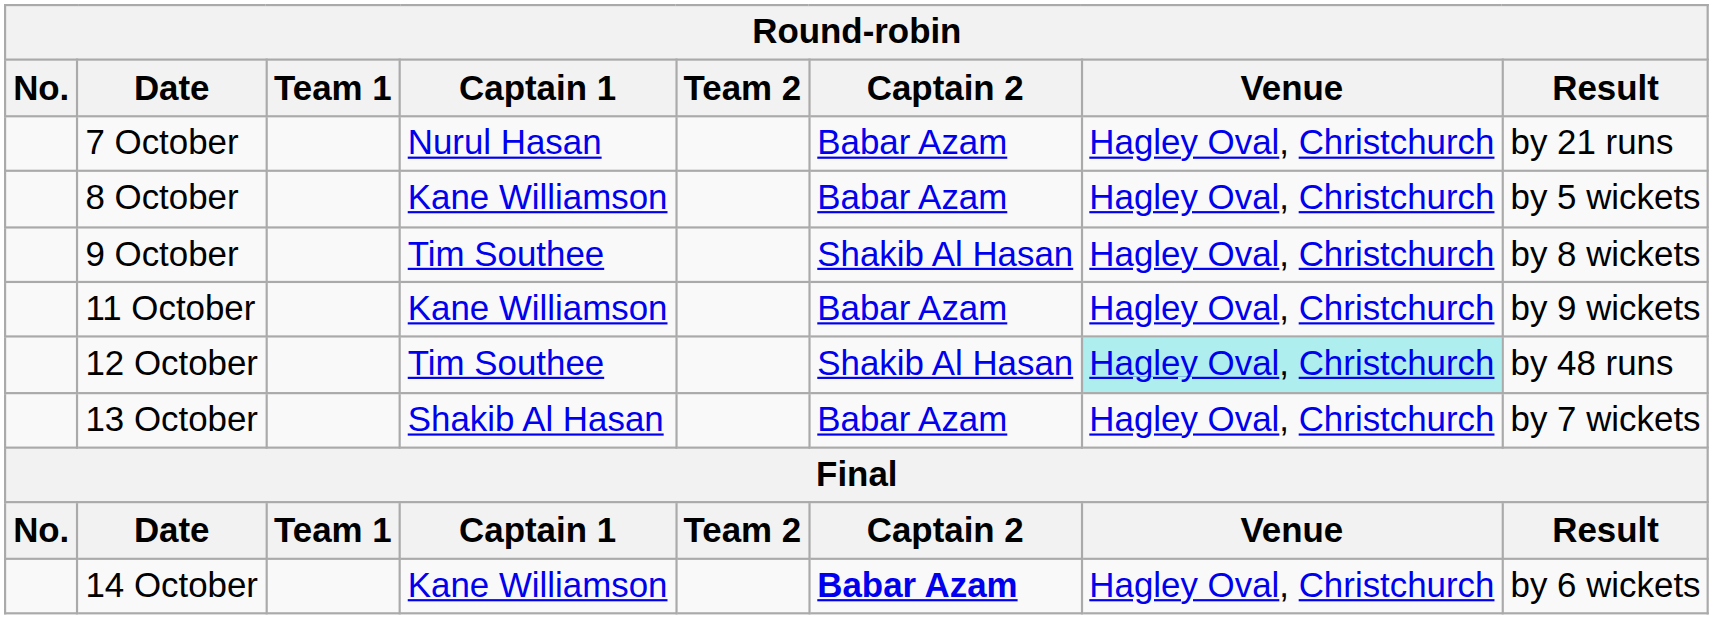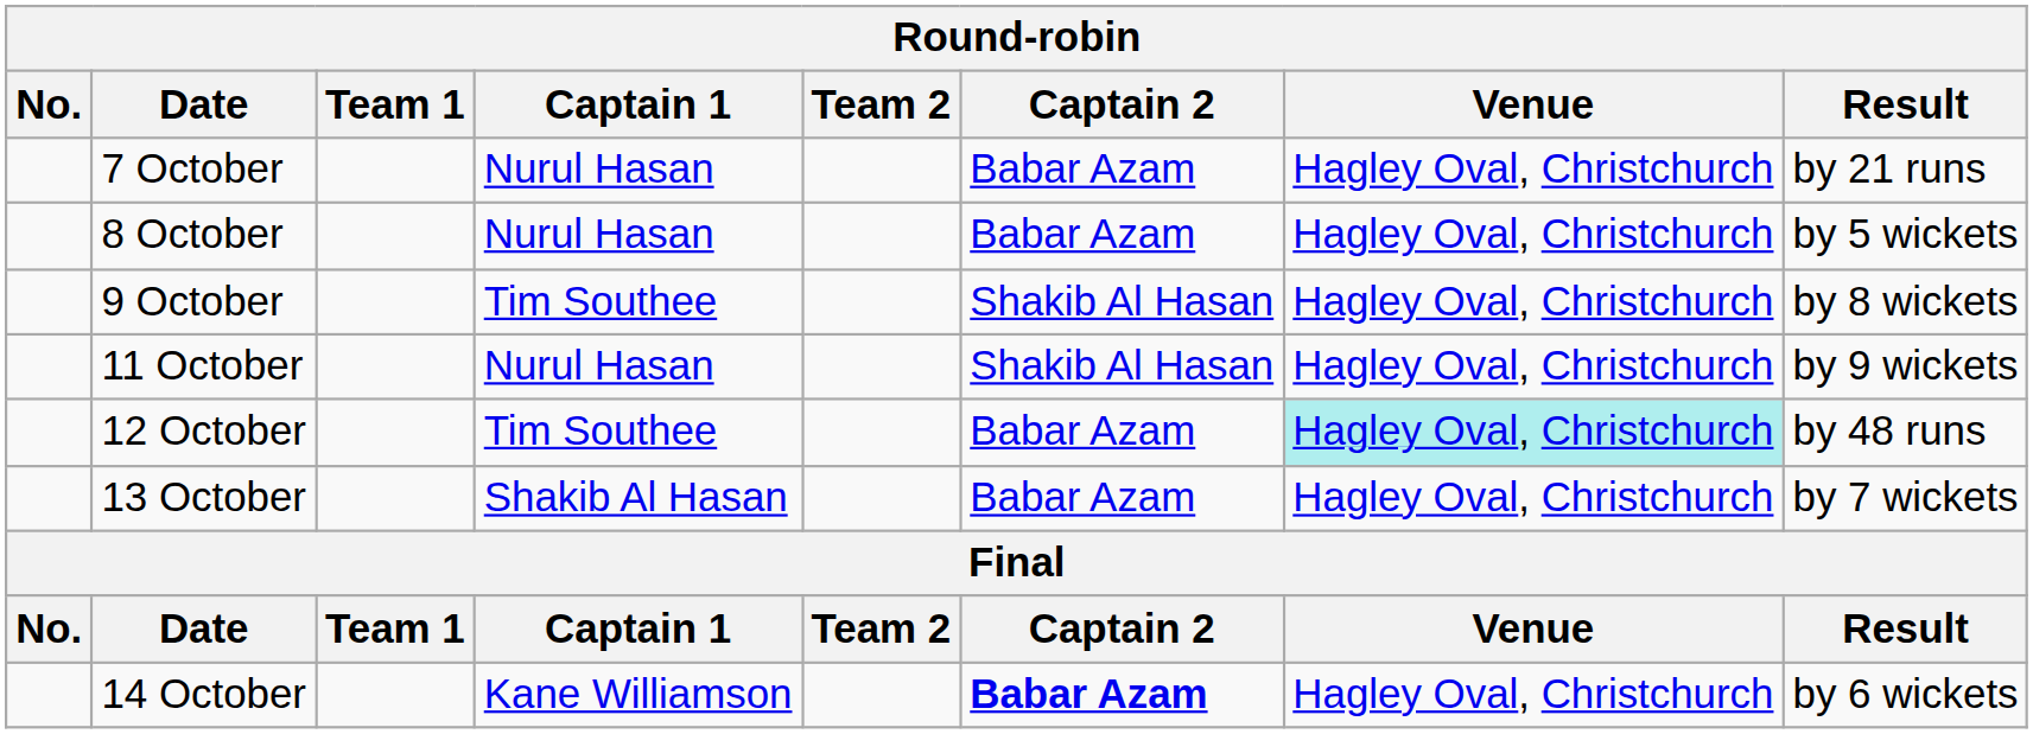8 October | Captain 1: Kane Williamson -> Nurul Hasan
11 October | Captain 1: Kane Williamson -> Nurul Hasan
11 October | Captain 2: Babar Azam -> Shakib Al Hasan
12 October | Captain 2: Shakib Al Hasan -> Babar Azam
